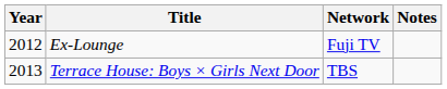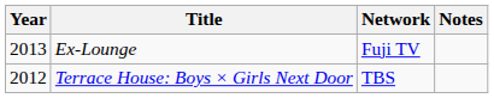Ex-Lounge | Year: 2012 -> 2013
Terrace House: Boys × Girls Next Door | Year: 2013 -> 2012
